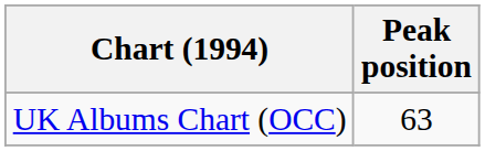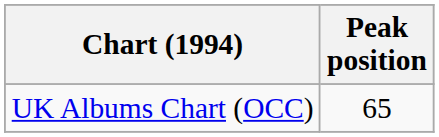UK Albums Chart (OCC) | Peak position: 63 -> 65
